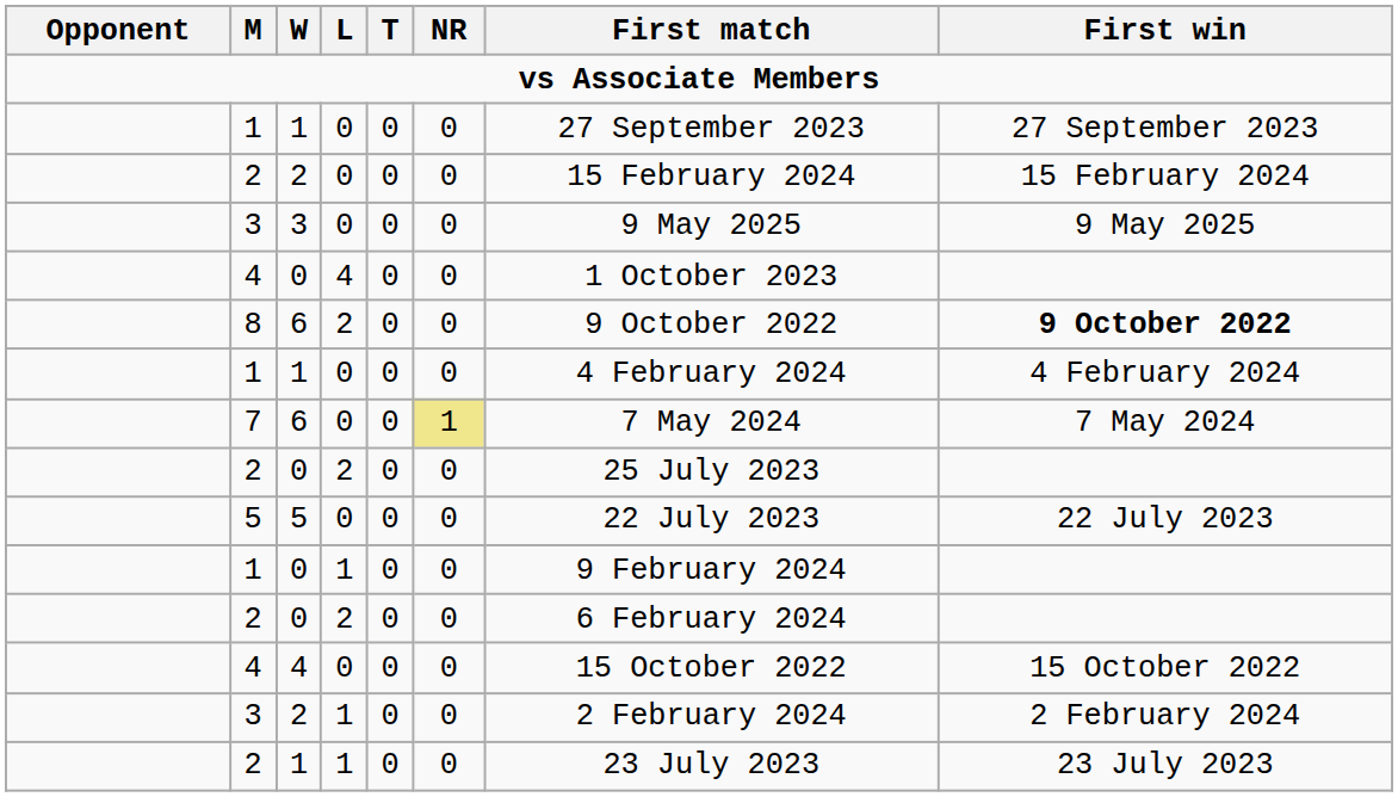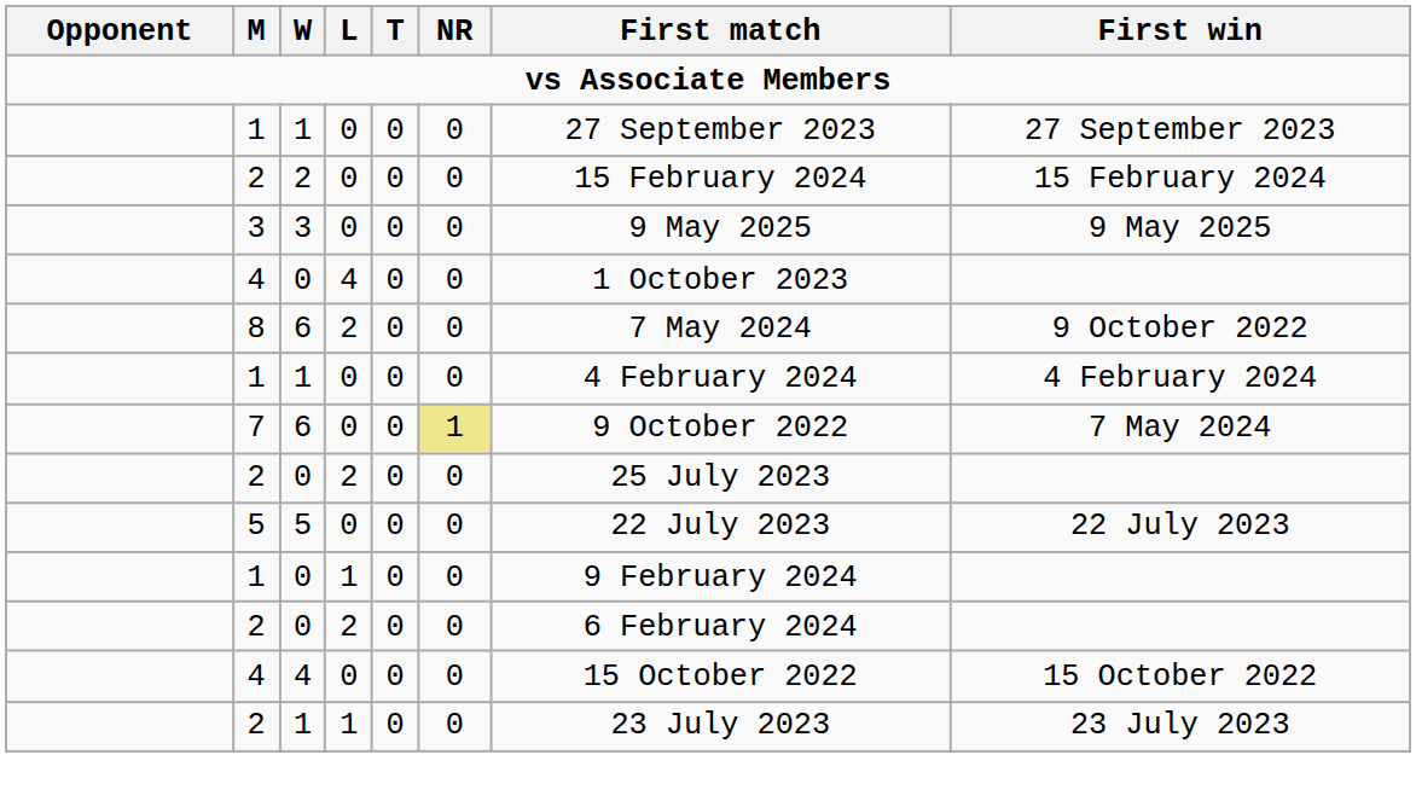8 | First match: 9 October 2022 -> 7 May 2024
8 | First win: bold -> normal
7 | First match: 7 May 2024 -> 9 October 2022
- row: 3 | 2 | 1 | 0 | 0 | 2 February 2024 | 2 February 2024
